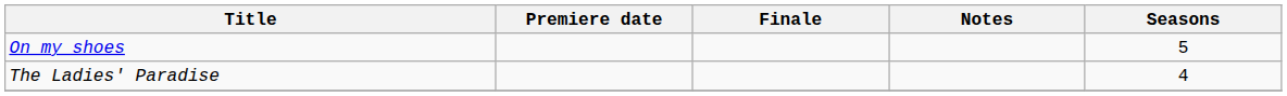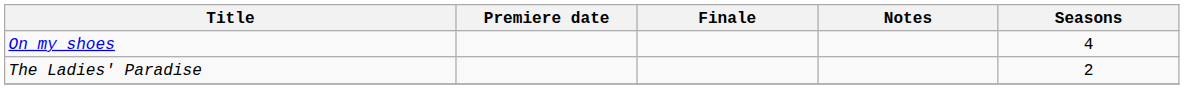On my shoes | Seasons: 5 -> 4
The Ladies' Paradise | Seasons: 4 -> 2
